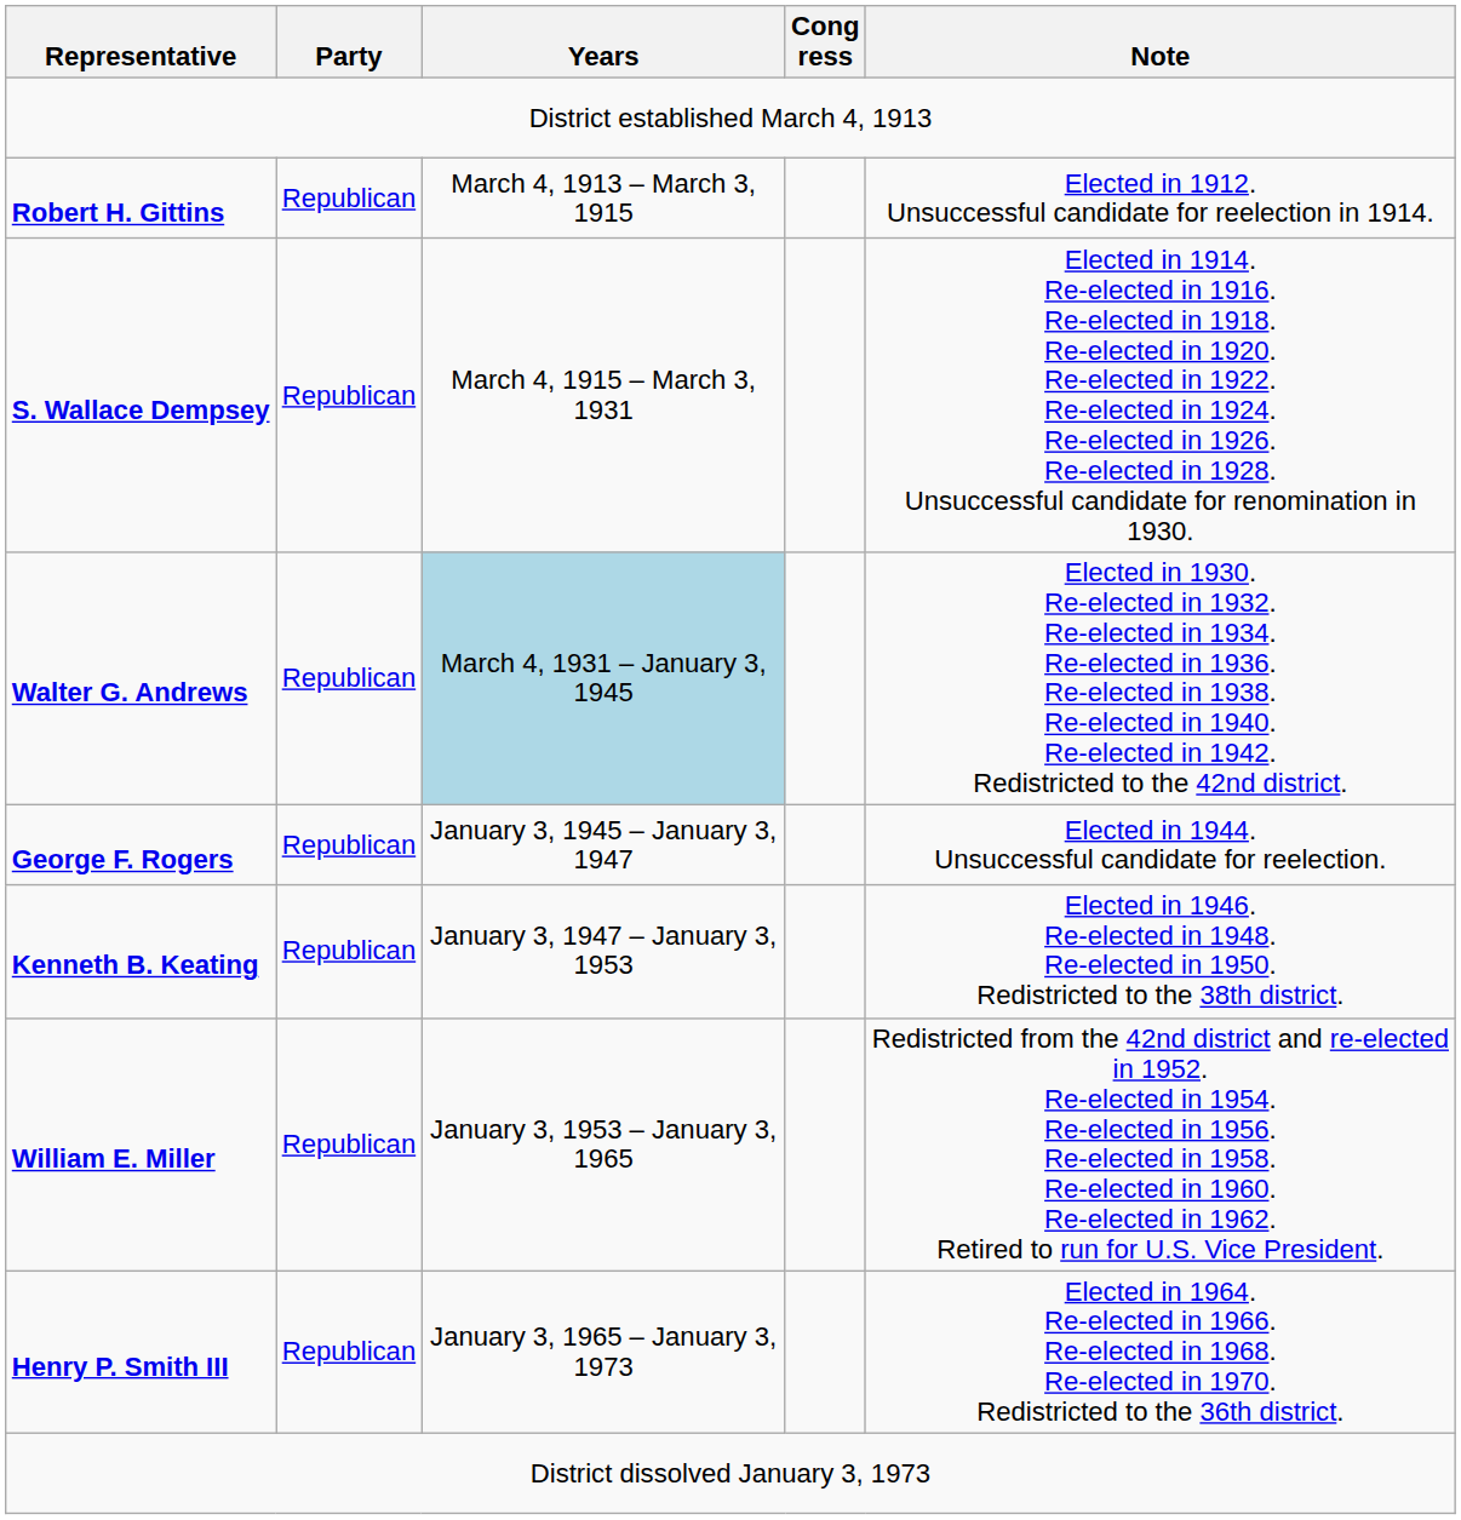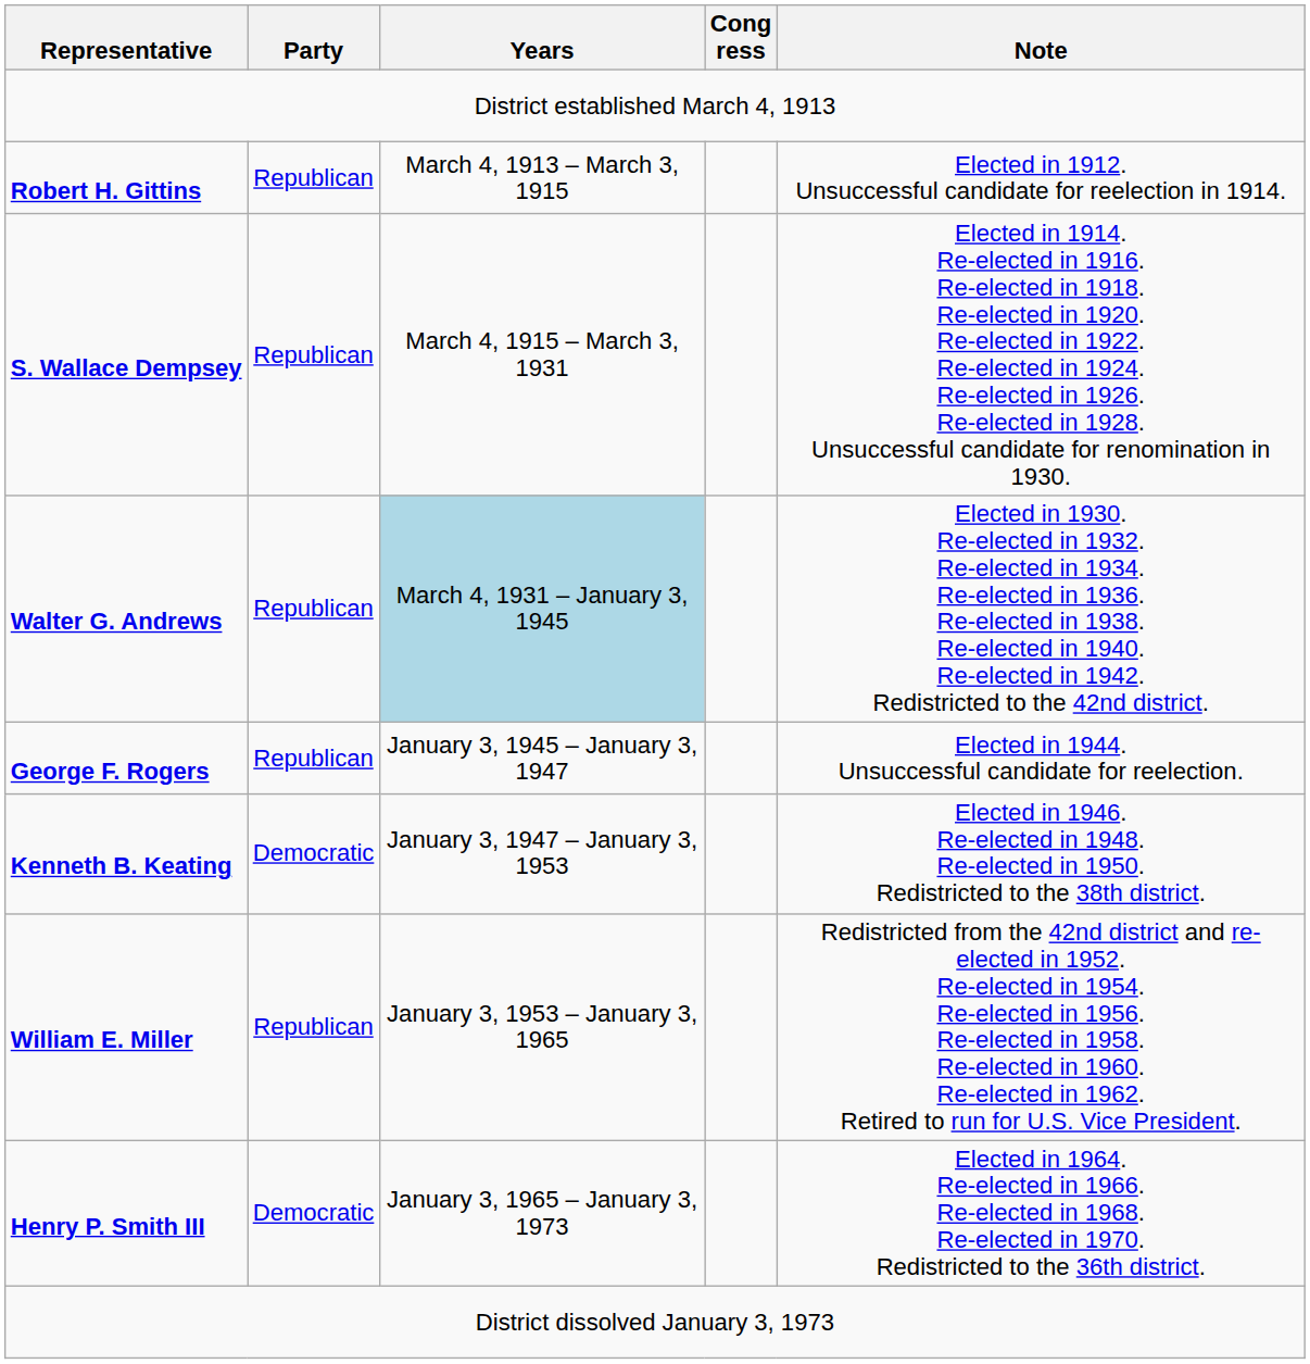Kenneth B. Keating | Party: Republican -> Democratic
Henry P. Smith III | Party: Republican -> Democratic
